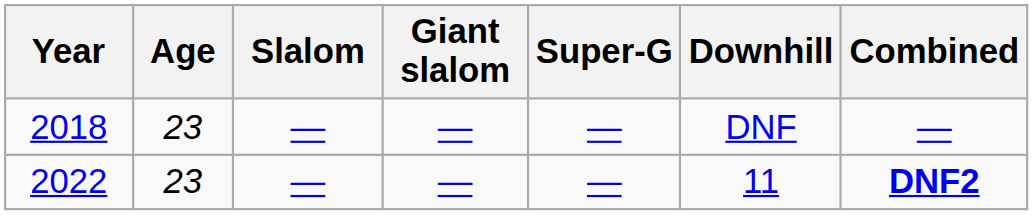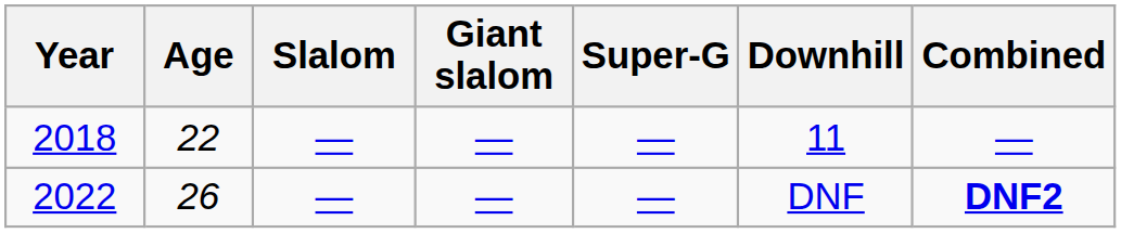2018 | Age: 23 -> 22
2018 | Downhill: DNF -> 11
2022 | Age: 23 -> 26
2022 | Downhill: 11 -> DNF
